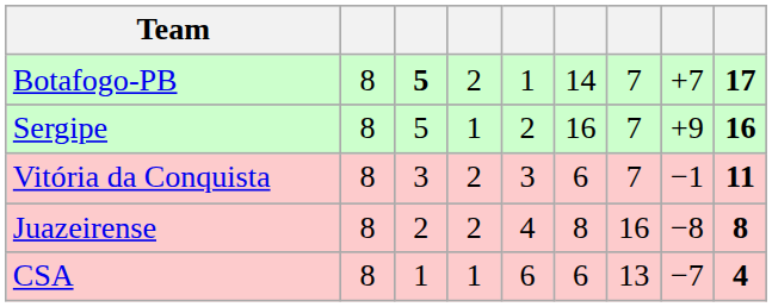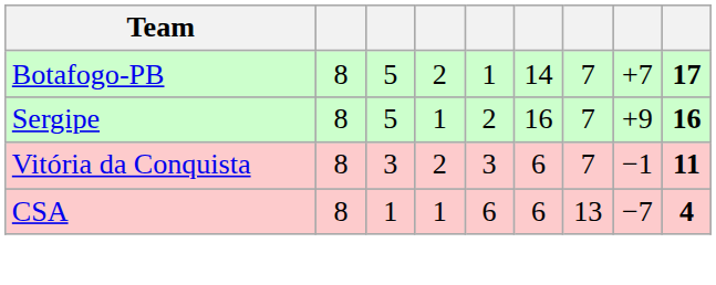Botafogo-PB | column 3: bold -> normal
- row: Juazeirense | 8 | 2 | 2 | 4 | 8 | 16 | −8 | 8
